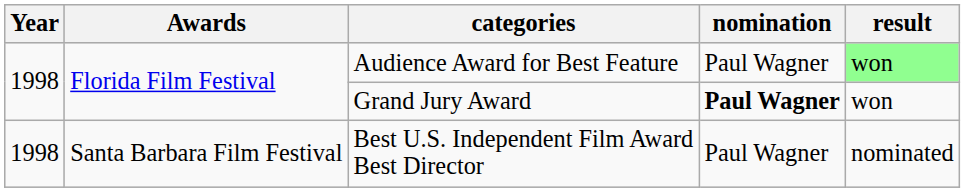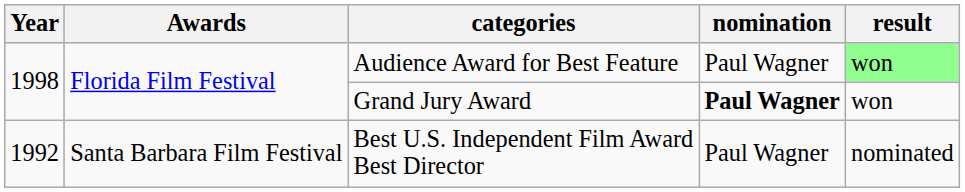Best U.S. Independent Film Award Best Director | Year: 1998 -> 1992
